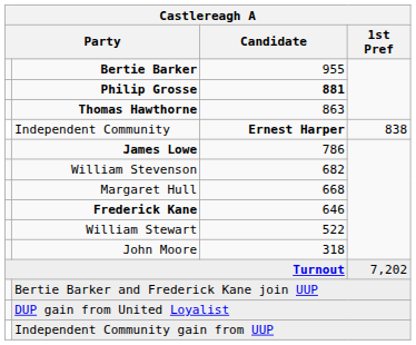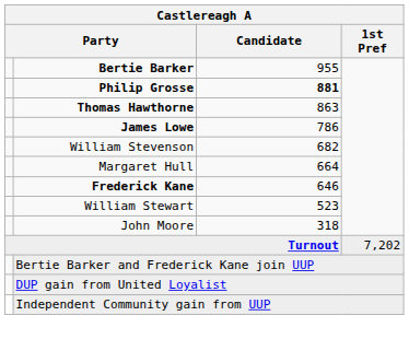- row: Independent Community | Ernest Harper | 838
Margaret Hull | Candidate: 668 -> 664
William Stewart | Candidate: 522 -> 523
